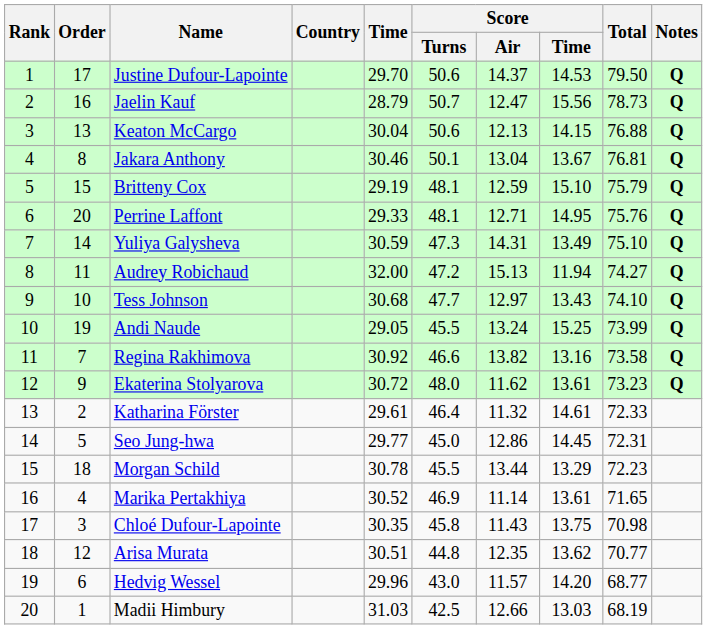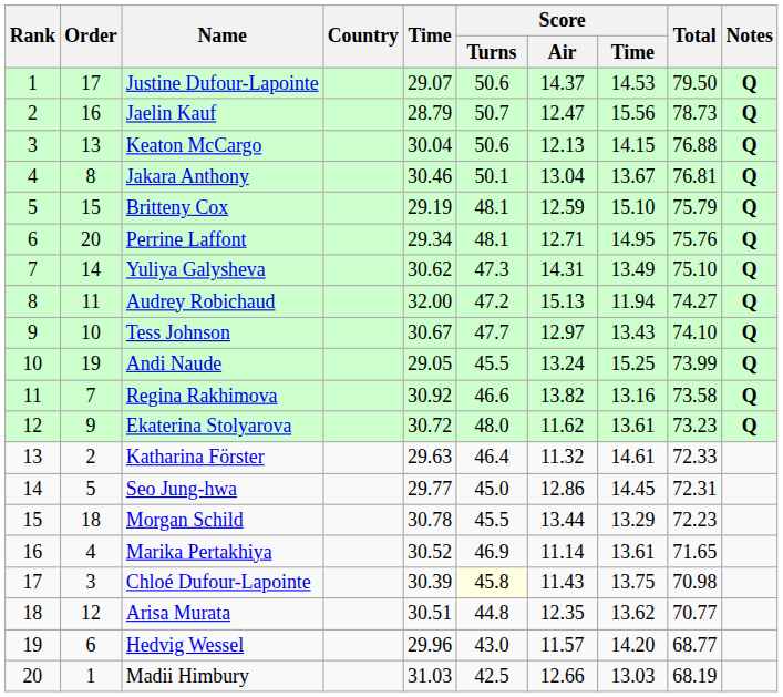Justine Dufour-Lapointe | Time: 29.70 -> 29.07
Perrine Laffont | Time: 29.33 -> 29.34
Yuliya Galysheva | Time: 30.59 -> 30.62
Tess Johnson | Time: 30.68 -> 30.67
Katharina Förster | Time: 29.61 -> 29.63
Chloé Dufour-Lapointe | Time: 30.35 -> 30.39
Chloé Dufour-Lapointe | Score / Turns: no background -> lightyellow background
